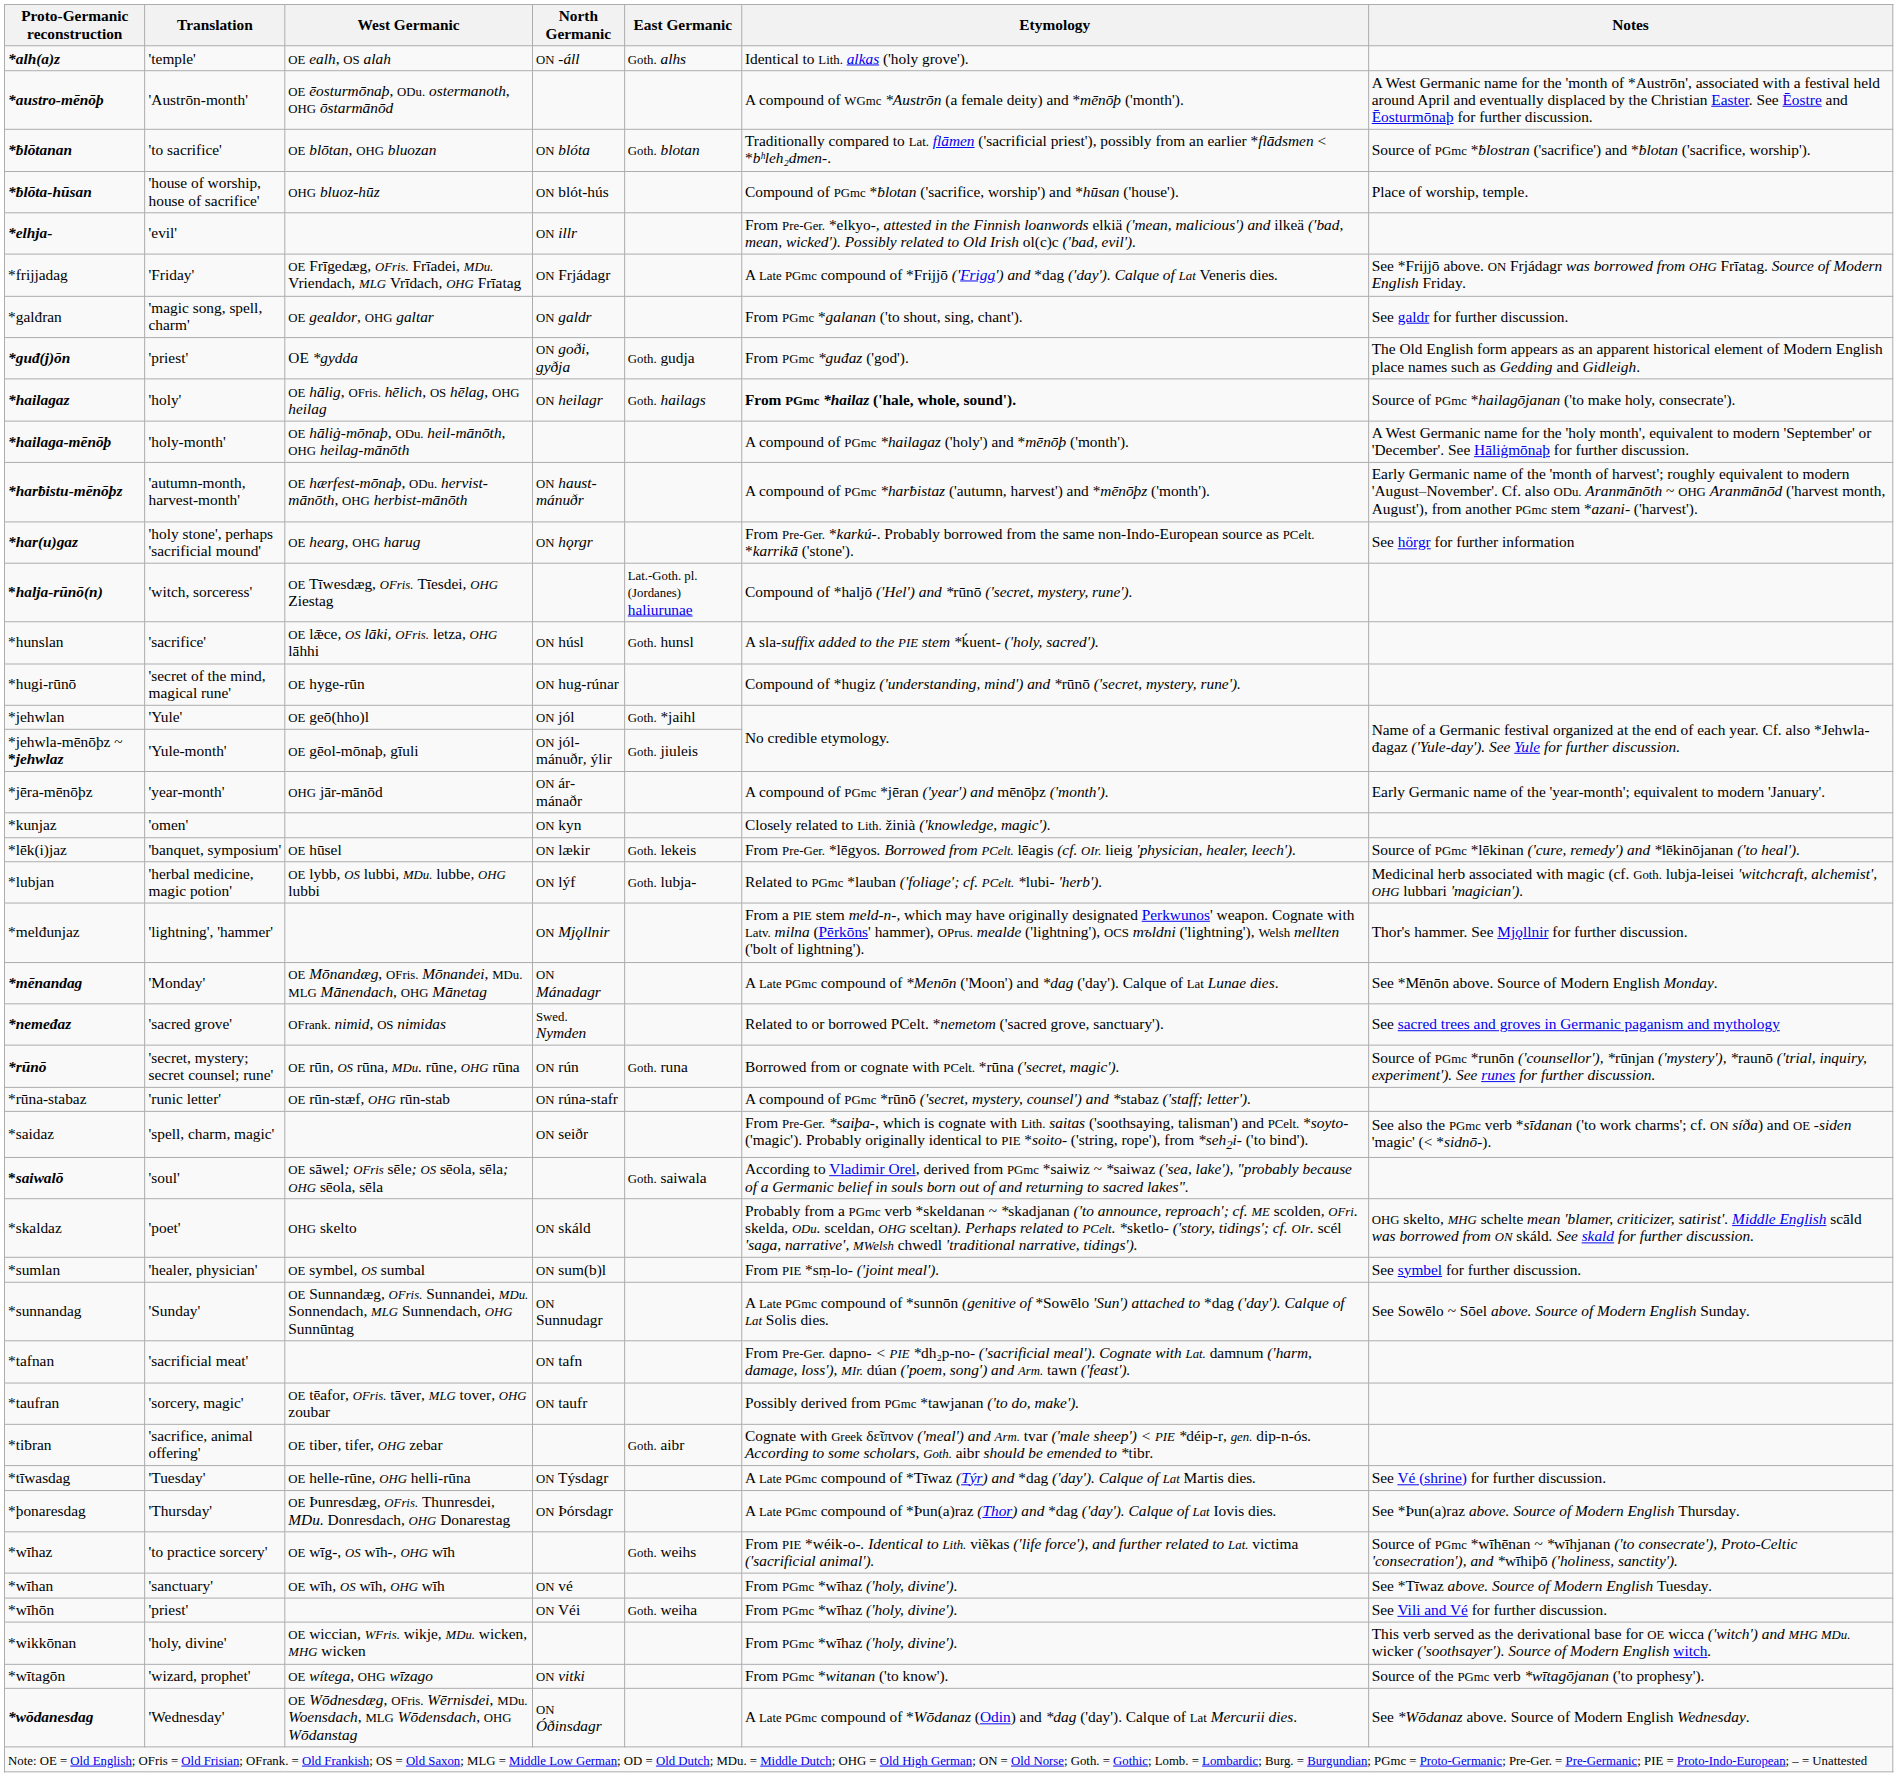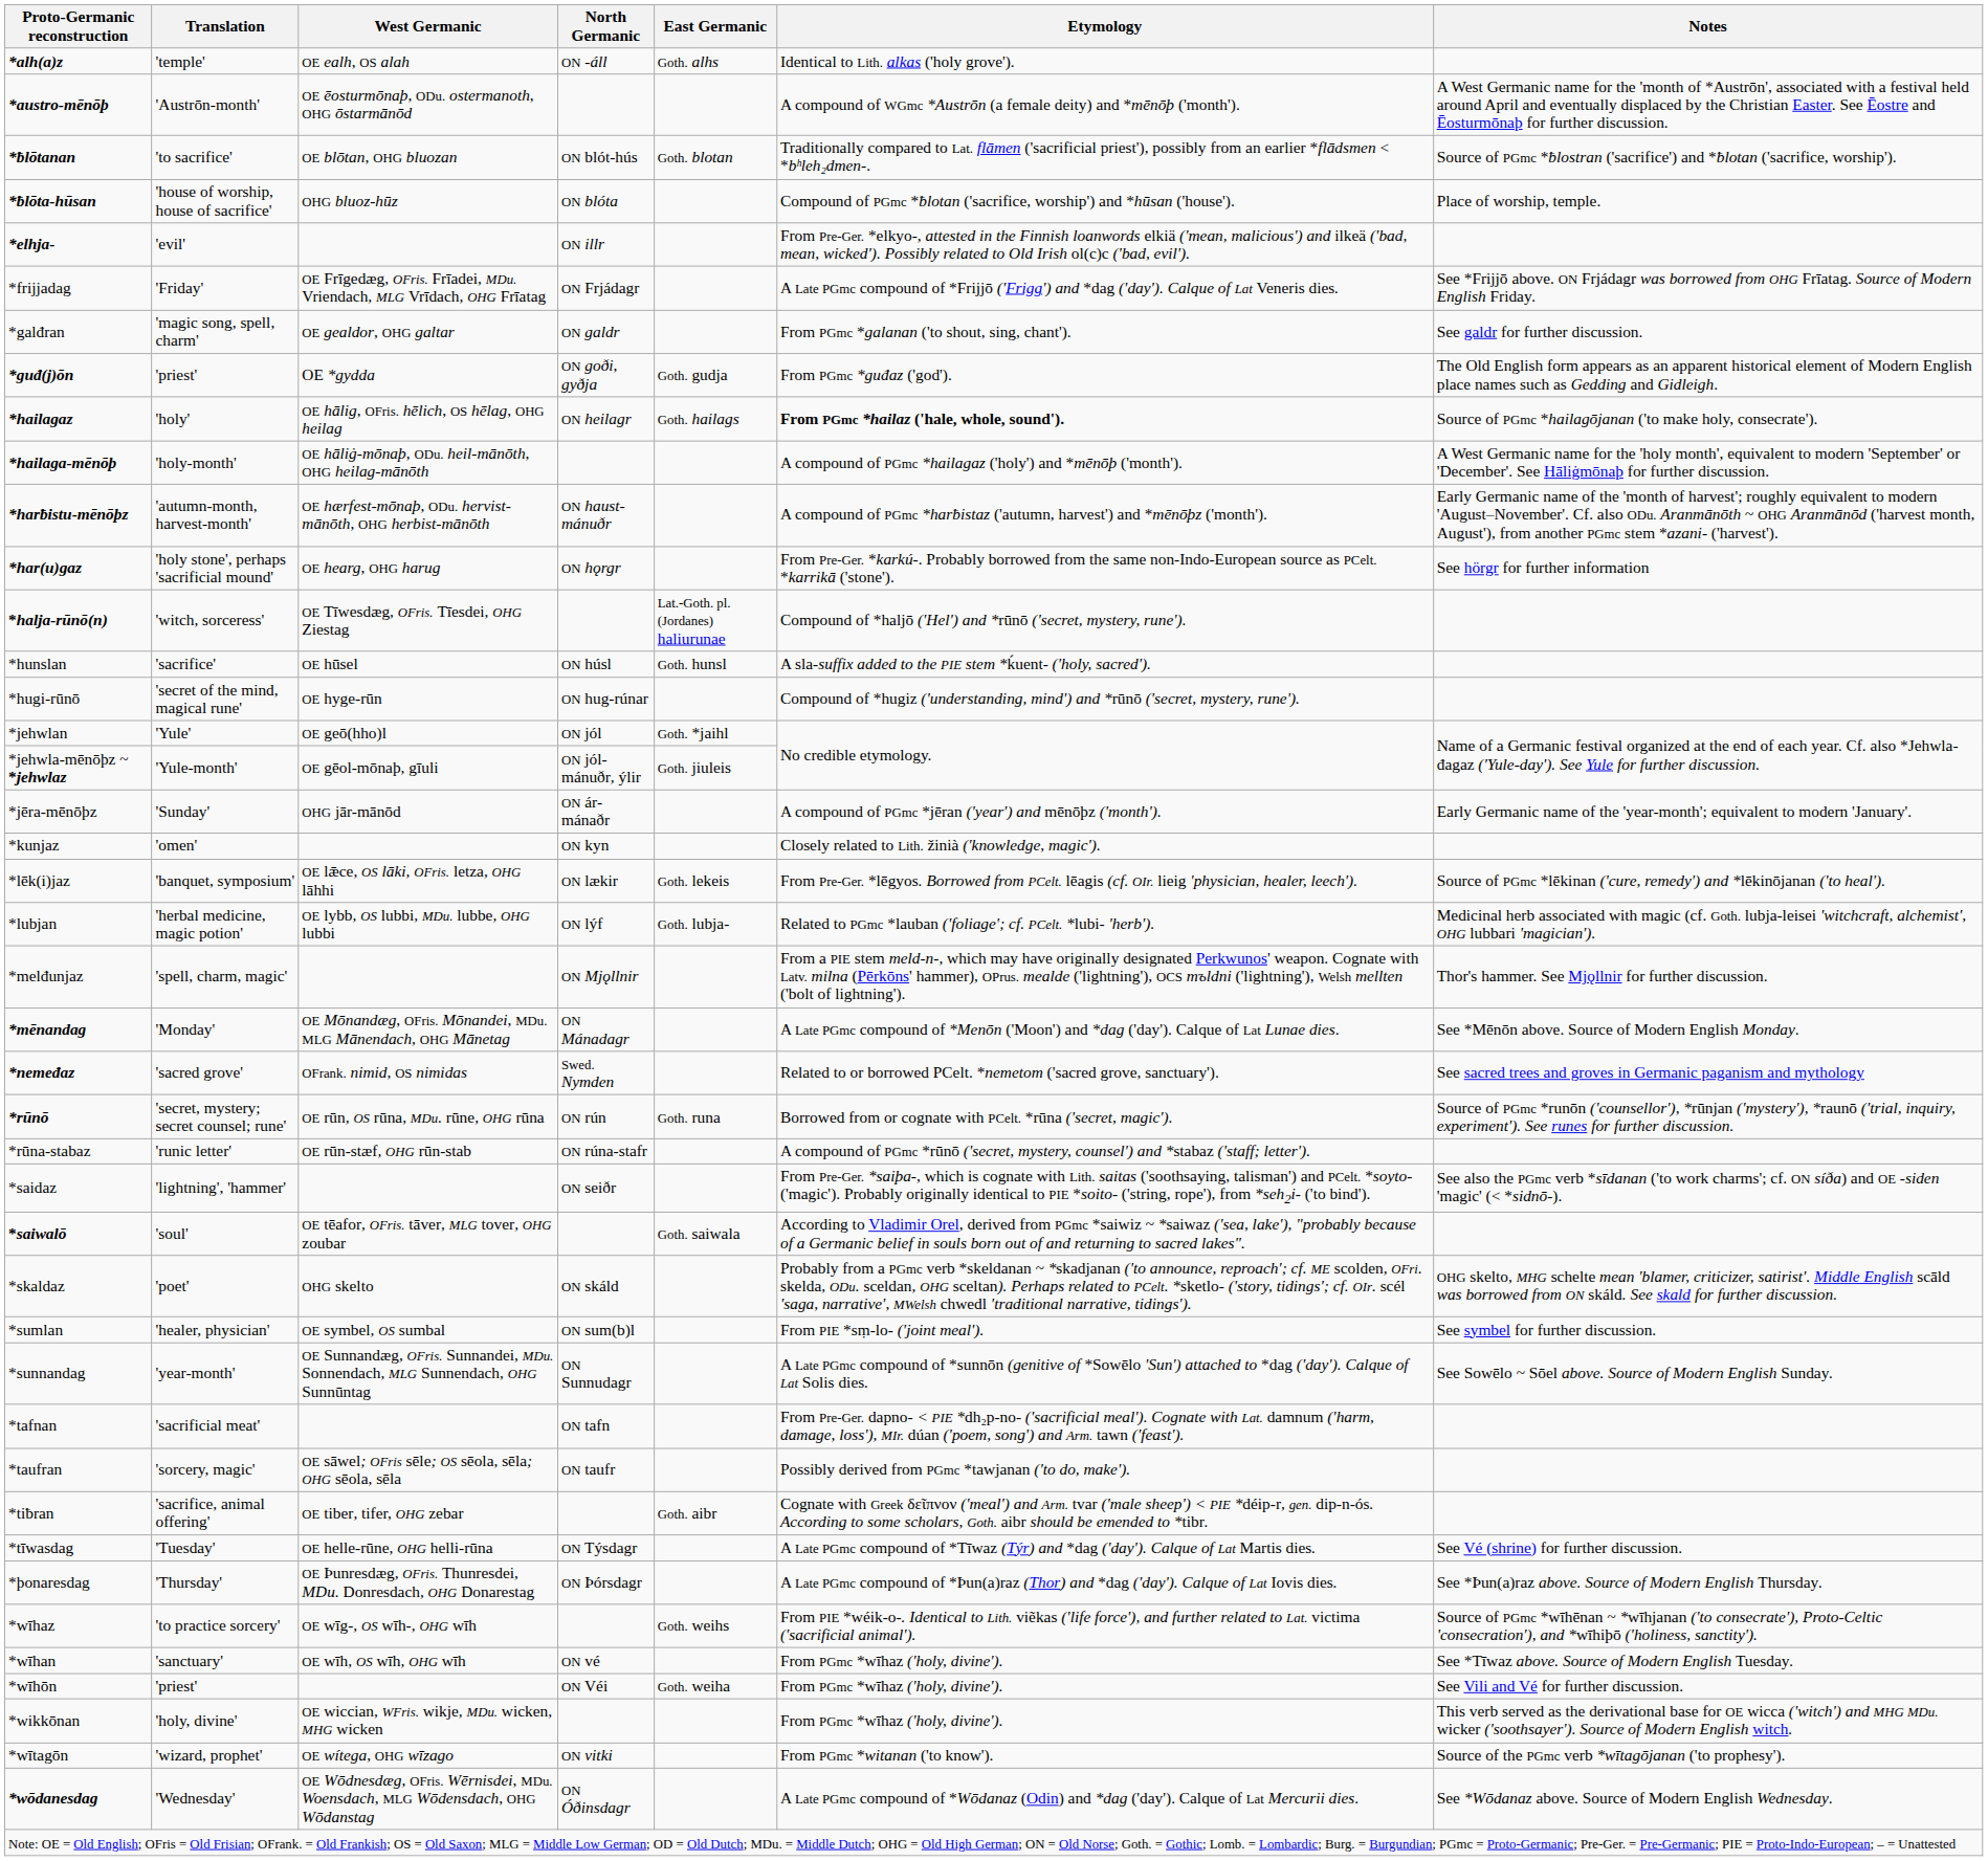*ƀlōtanan | North Germanic: ON blóta -> ON blót-hús
*ƀlōta-hūsan | North Germanic: ON blót-hús -> ON blóta
*hunslan | West Germanic: OE lǣce, OS lāki, OFris. letza, OHG lāhhi -> OE hūsel
*jēra-mēnōþz | Translation: 'year-month' -> 'Sunday'
*lēk(i)jaz | West Germanic: OE hūsel -> OE lǣce, OS lāki, OFris. letza, OHG lāhhi
*melđunjaz | Translation: 'lightning', 'hammer' -> 'spell, charm, magic'
*saidaz | Translation: 'spell, charm, magic' -> 'lightning', 'hammer'
*saiwalō | West Germanic: OE sāwel; OFris sēle; OS sēola, sēla; OHG sēola, sēla -> OE tēafor, OFris. tāver, MLG tover, OHG zoubar
*sunnandag | Translation: 'Sunday' -> 'year-month'
*taufran | West Germanic: OE tēafor, OFris. tāver, MLG tover, OHG zoubar -> OE sāwel; OFris sēle; OS sēola, sēla; OHG sēola, sēla
